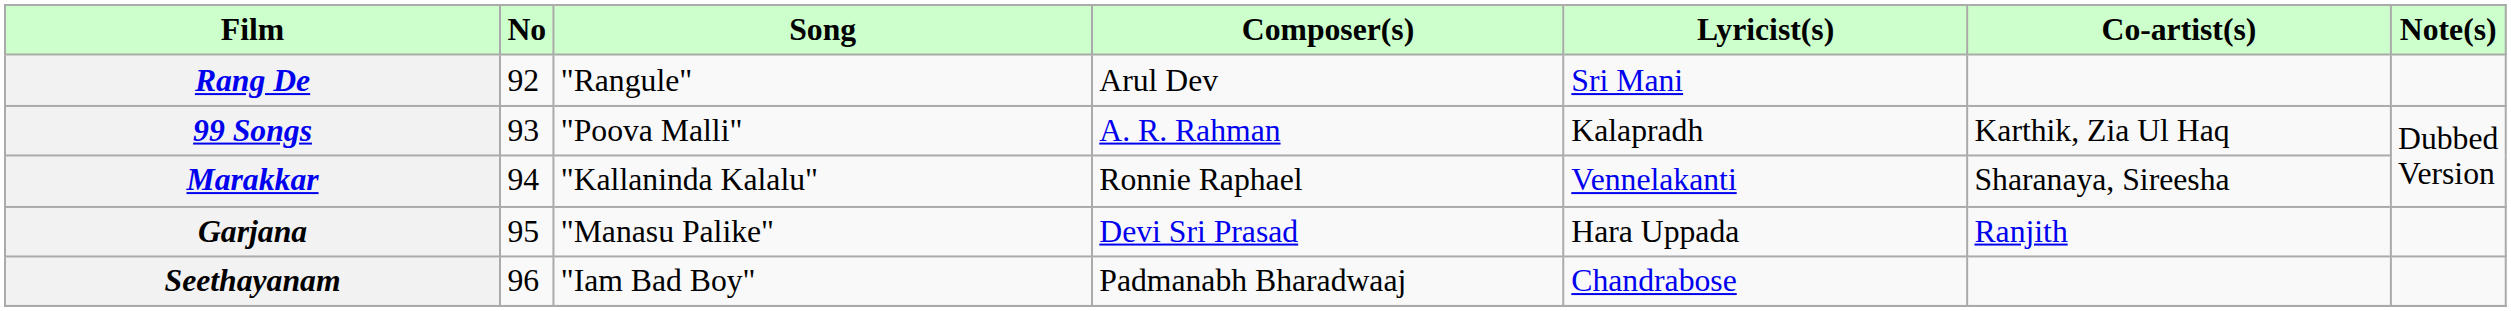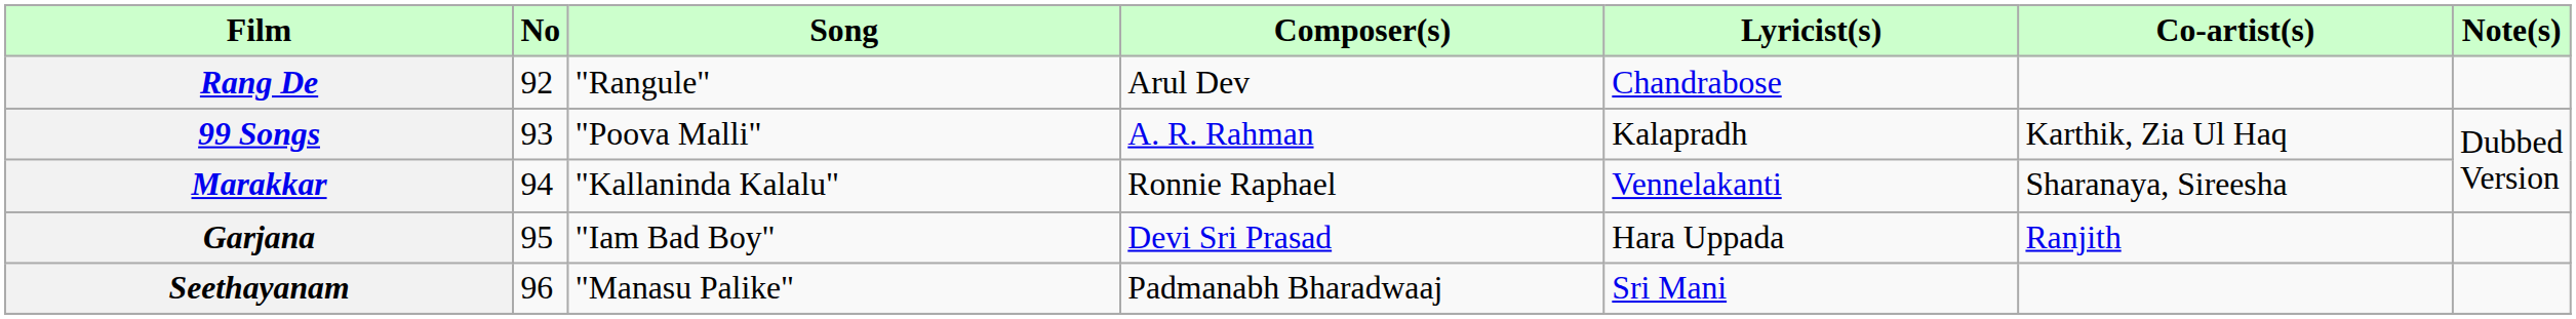Rang De | Lyricist(s): Sri Mani -> Chandrabose
Garjana | Song: "Manasu Palike" -> "Iam Bad Boy"
Seethayanam | Song: "Iam Bad Boy" -> "Manasu Palike"
Seethayanam | Lyricist(s): Chandrabose -> Sri Mani
